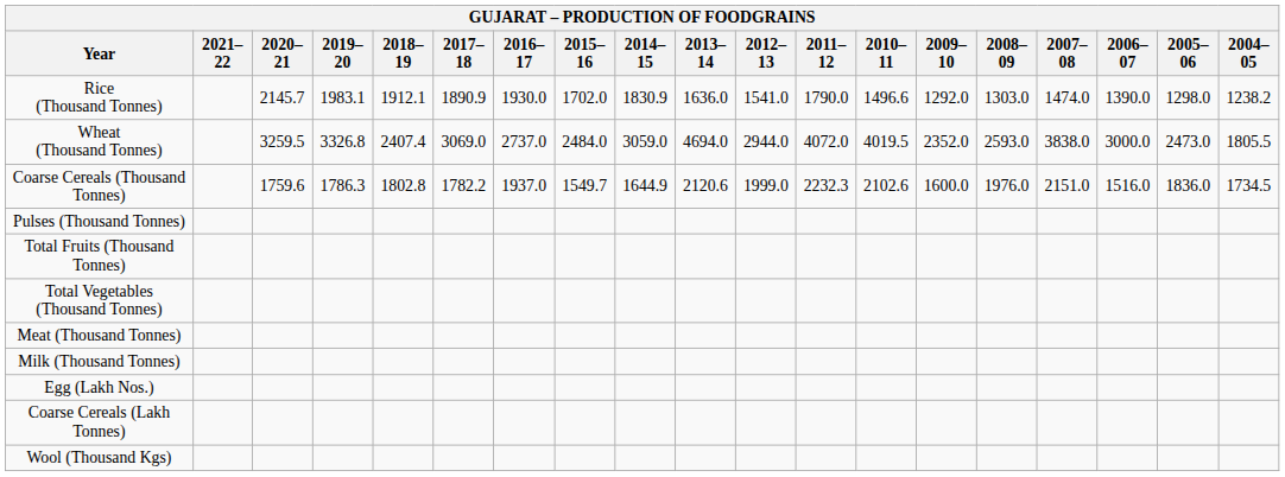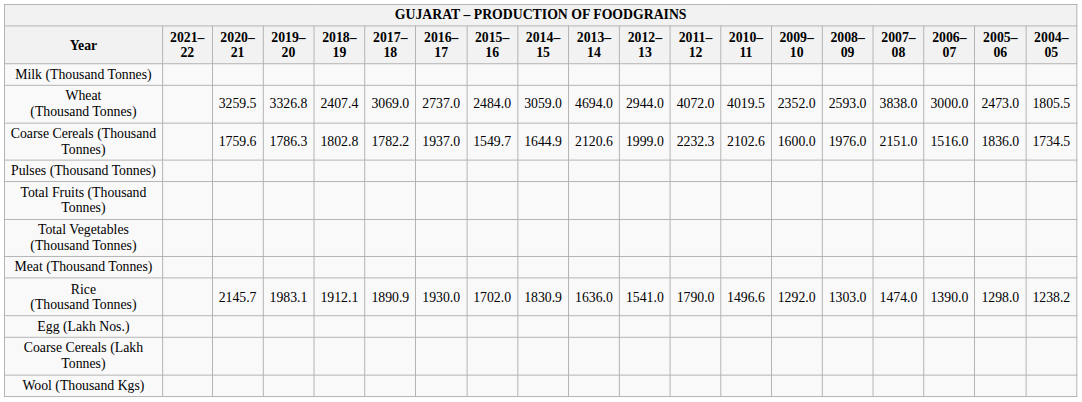rows swapped: Rice (Thousand Tonnes) <-> Milk (Thousand Tonnes)
